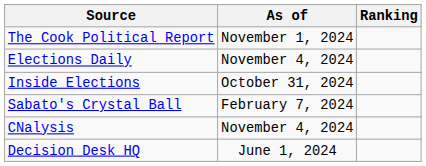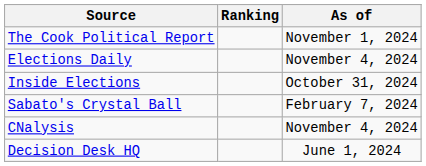columns swapped: Ranking <-> As of
